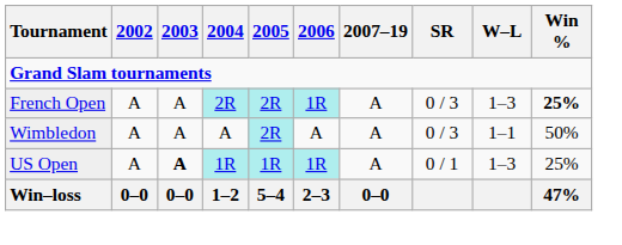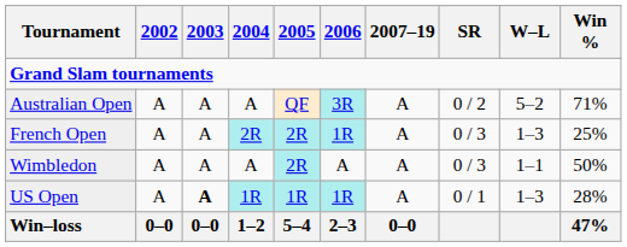+ row: Australian Open | A | A | A | QF | 3R | A | 0 / 2 | 5–2 | 71%
French Open | Win %: bold -> normal
US Open | Win %: 25% -> 28%
